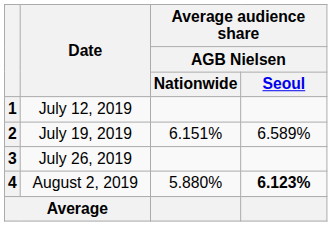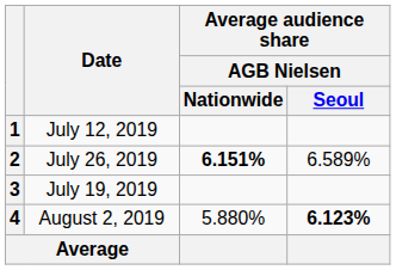2 | Date: July 19, 2019 -> July 26, 2019
2 | Average audience share / AGB Nielsen / Nationwide: normal -> bold
3 | Date: July 26, 2019 -> July 19, 2019
